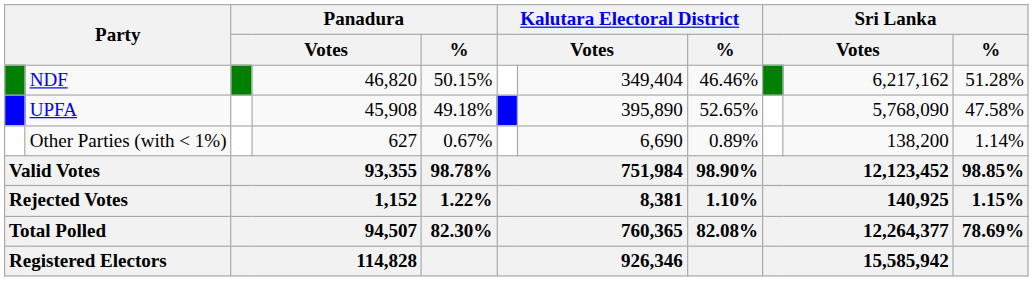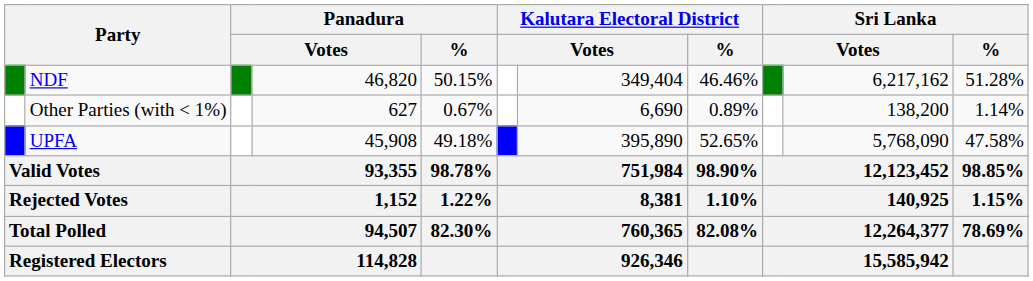rows swapped: UPFA <-> Other Parties (with < 1%)
